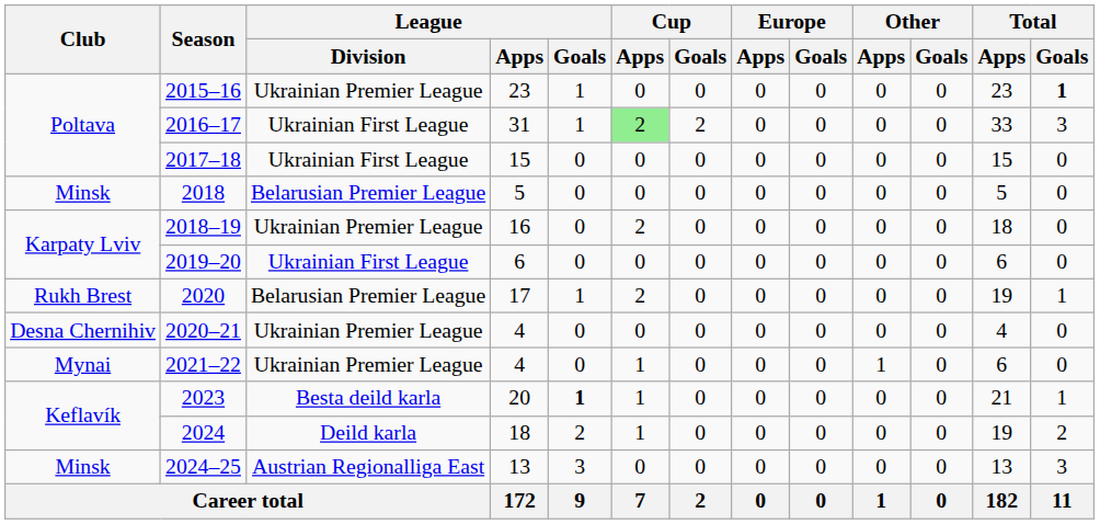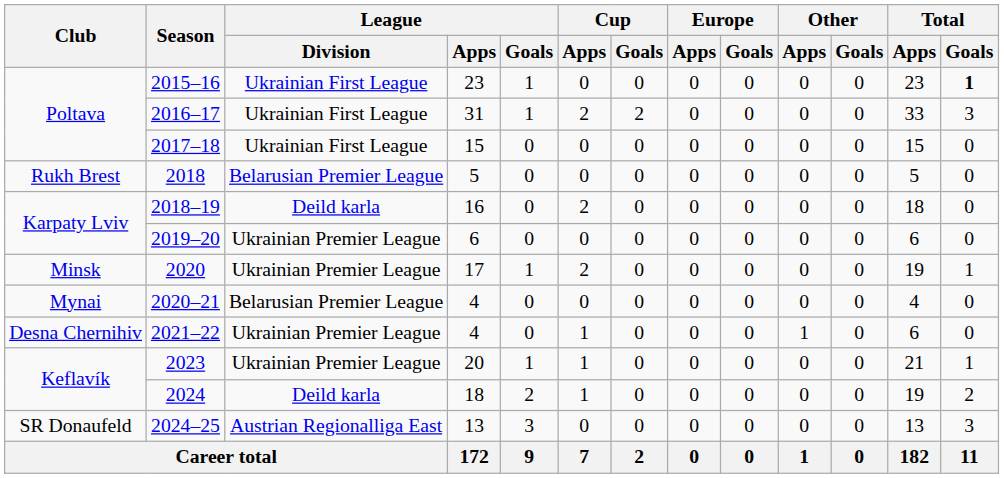2015–16 | League / Division: Ukrainian Premier League -> Ukrainian First League
2016–17 | Cup / Apps: lightgreen background -> no background
2018 | Club: Minsk -> Rukh Brest
2018–19 | League / Division: Ukrainian Premier League -> Deild karla
2019–20 | League / Division: Ukrainian First League -> Ukrainian Premier League
2020 | Club: Rukh Brest -> Minsk
2020 | League / Division: Belarusian Premier League -> Ukrainian Premier League
2020–21 | Club: Desna Chernihiv -> Mynai
2020–21 | League / Division: Ukrainian Premier League -> Belarusian Premier League
2021–22 | Club: Mynai -> Desna Chernihiv
2023 | League / Division: Besta deild karla -> Ukrainian Premier League
2023 | League / Goals: bold -> normal
2024–25 | Club: Minsk -> SR Donaufeld
